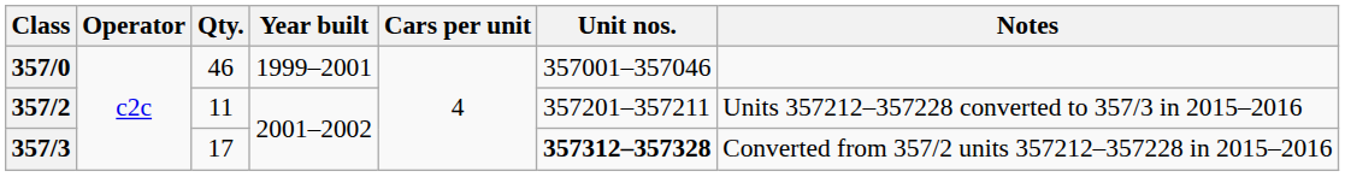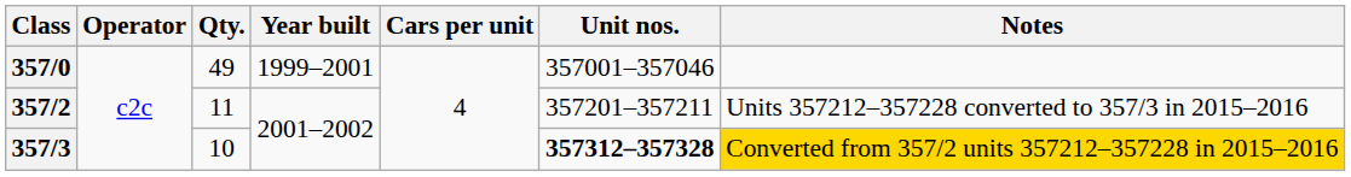357/0 | Qty.: 46 -> 49
357/3 | Qty.: 17 -> 10
357/3 | Notes: no background -> gold background
